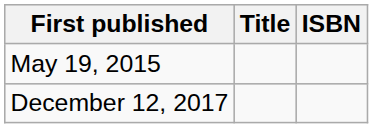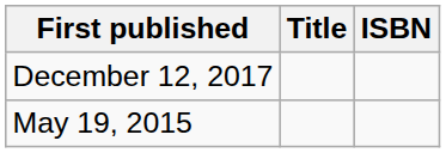rows swapped: May 19, 2015 <-> December 12, 2017
